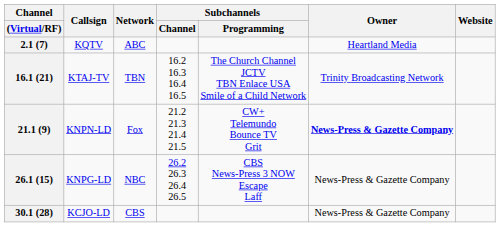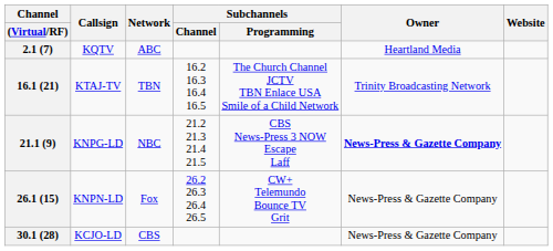21.1 (9) | Callsign: KNPN-LD -> KNPG-LD
21.1 (9) | Network: Fox -> NBC
21.1 (9) | Subchannels / Programming: CW+ Telemundo Bounce TV Grit -> CBS News-Press 3 NOW Escape Laff
26.1 (15) | Callsign: KNPG-LD -> KNPN-LD
26.1 (15) | Network: NBC -> Fox
26.1 (15) | Subchannels / Programming: CBS News-Press 3 NOW Escape Laff -> CW+ Telemundo Bounce TV Grit
